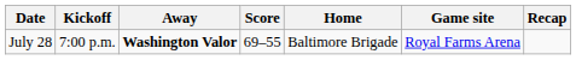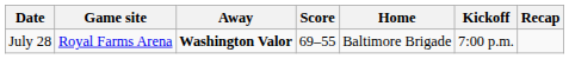columns swapped: Kickoff <-> Game site
